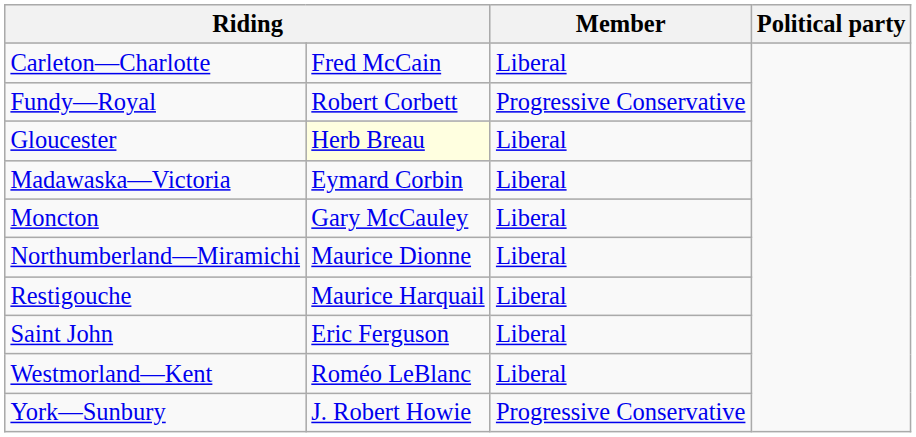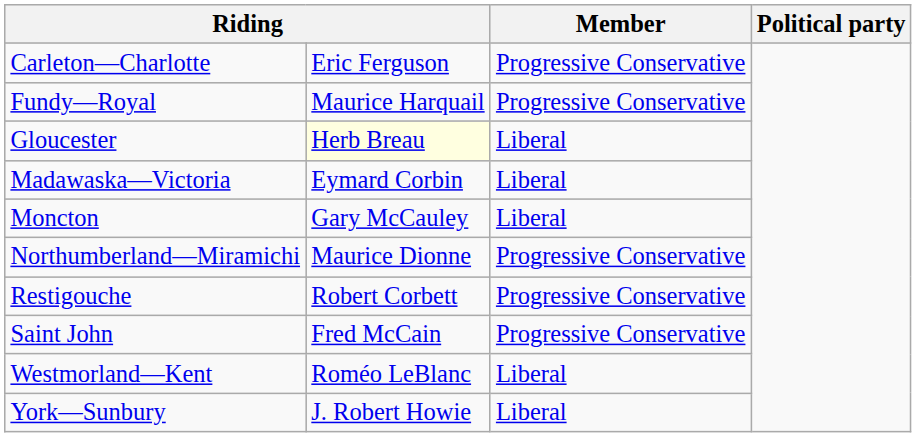Carleton—Charlotte | column 2: Fred McCain -> Eric Ferguson
Carleton—Charlotte | Member: Liberal -> Progressive Conservative
Fundy—Royal | column 2: Robert Corbett -> Maurice Harquail
Northumberland—Miramichi | Member: Liberal -> Progressive Conservative
Restigouche | column 2: Maurice Harquail -> Robert Corbett
Restigouche | Member: Liberal -> Progressive Conservative
Saint John | column 2: Eric Ferguson -> Fred McCain
Saint John | Member: Liberal -> Progressive Conservative
York—Sunbury | Member: Progressive Conservative -> Liberal
